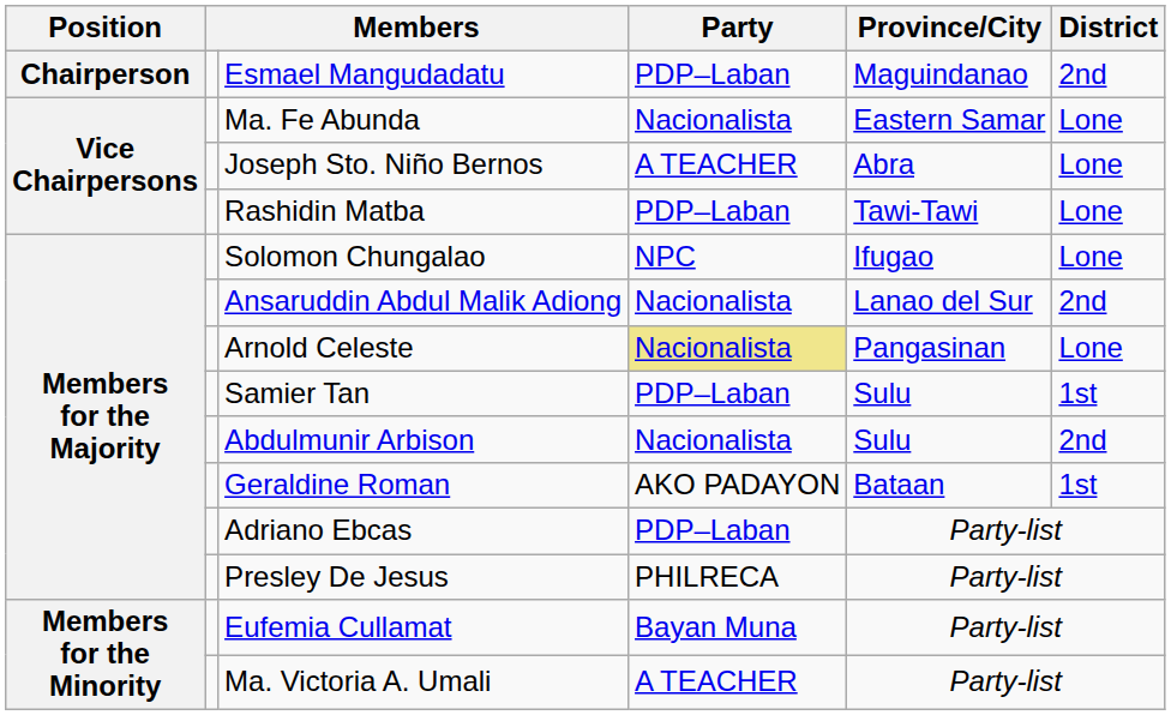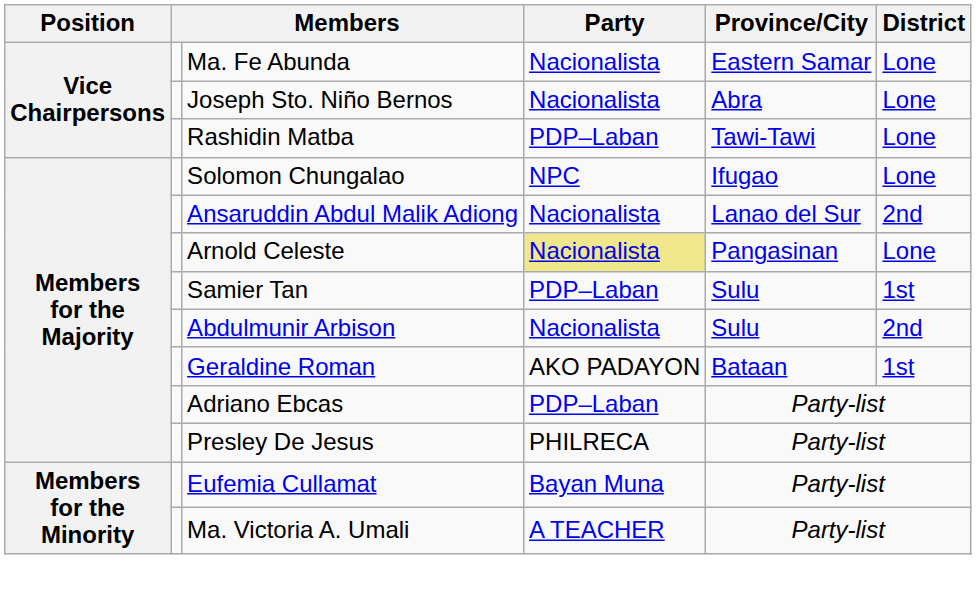- row: Chairperson | Esmael Mangudadatu | PDP–Laban | Maguindanao | 2nd
Joseph Sto. Niño Bernos | Party: A TEACHER -> Nacionalista
